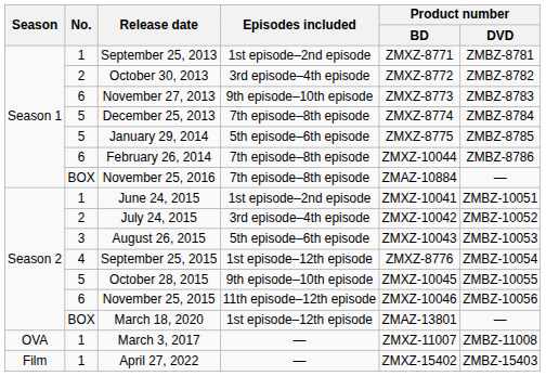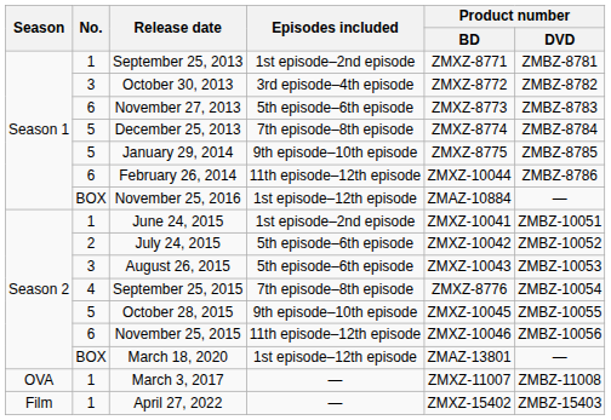October 30, 2013 | No.: 2 -> 3
November 27, 2013 | Episodes included: 9th episode–10th episode -> 5th episode–6th episode
January 29, 2014 | Episodes included: 5th episode–6th episode -> 9th episode–10th episode
February 26, 2014 | Episodes included: 7th episode–8th episode -> 11th episode–12th episode
November 25, 2016 | Episodes included: 7th episode–8th episode -> 1st episode–12th episode
July 24, 2015 | Episodes included: 3rd episode–4th episode -> 5th episode–6th episode
September 25, 2015 | Episodes included: 1st episode–12th episode -> 7th episode–8th episode
